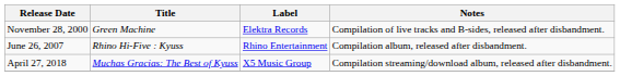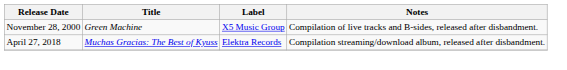November 28, 2000 | Label: Elektra Records -> X5 Music Group
- row: June 26, 2007 | Rhino Hi-Five : Kyuss | Rhino Entertainment | Compilation album, released after disbandment.
April 27, 2018 | Label: X5 Music Group -> Elektra Records
